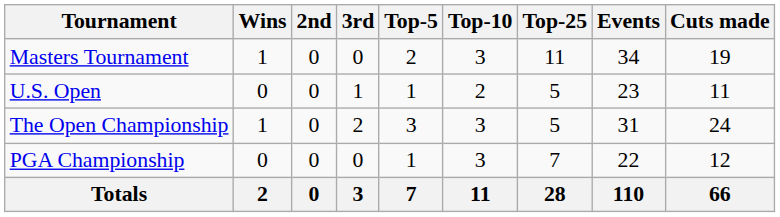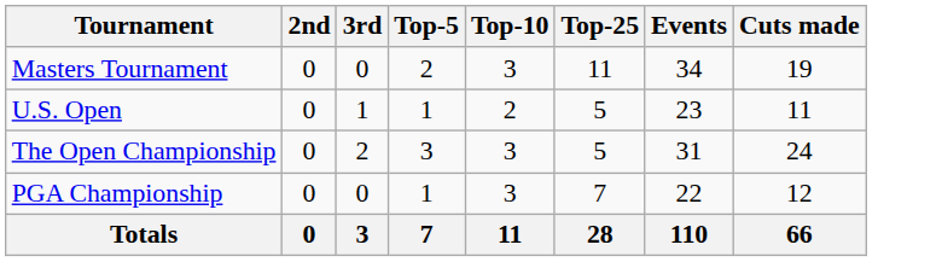- column: Wins | 1 | 0 | 1 | 0 | 2
